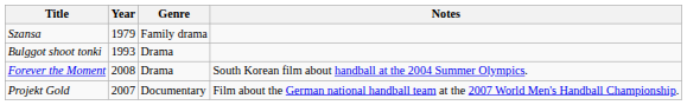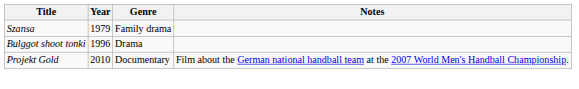Bulggot shoot tonki | Year: 1993 -> 1996
- row: Forever the Moment | 2008 | Drama | South Korean film about handball at the 2004 Summer Olympics.
Projekt Gold | Year: 2007 -> 2010
